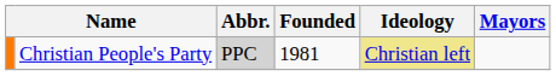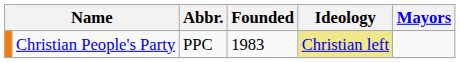Christian People's Party | Abbr.: lightgrey background -> no background
Christian People's Party | Founded: 1981 -> 1983
